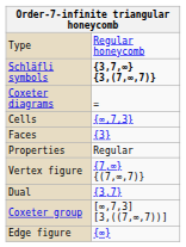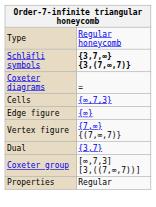- row: Faces | {3}
rows swapped: Edge figure <-> Properties
